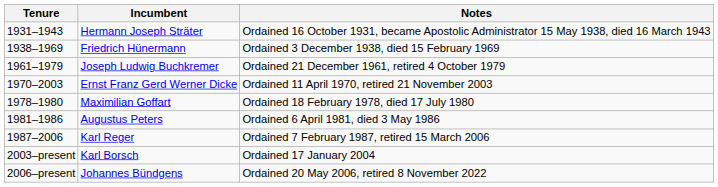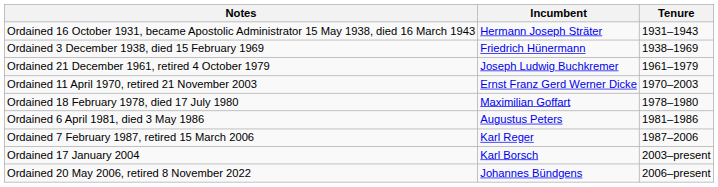columns swapped: Tenure <-> Notes
